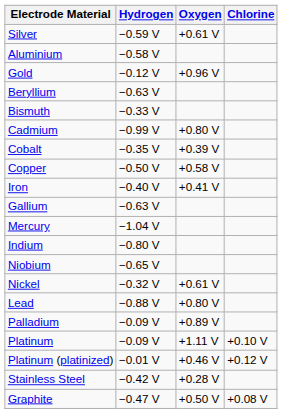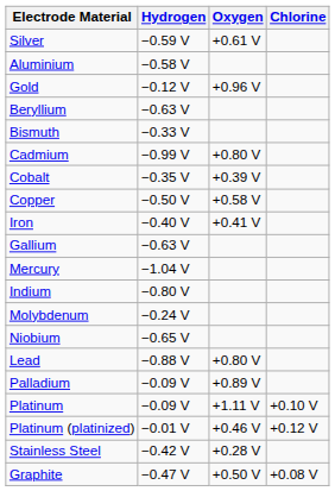+ row: Molybdenum | −0.24 V
- row: Nickel | −0.32 V | +0.61 V
